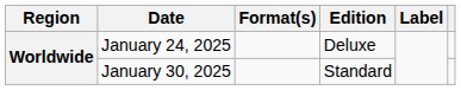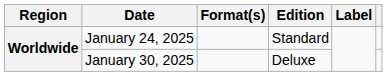January 24, 2025 | Edition: Deluxe -> Standard
January 30, 2025 | Edition: Standard -> Deluxe
